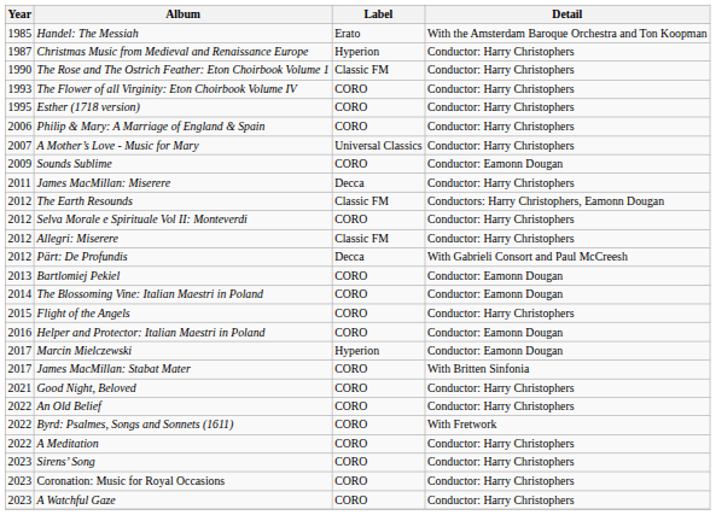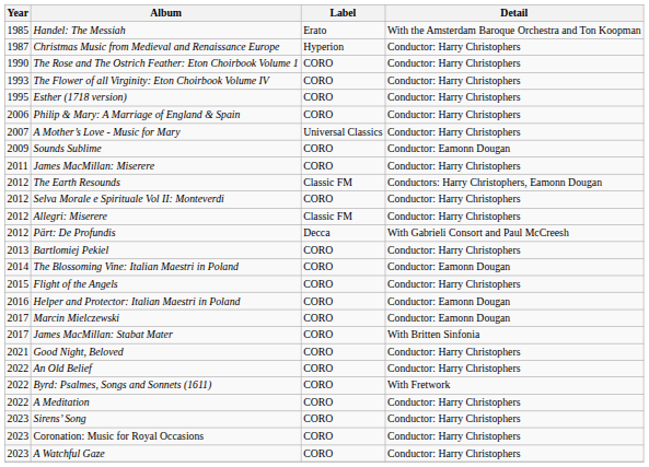The Rose and The Ostrich Feather: Eton Choirbook Volume 1 | Label: Classic FM -> CORO
James MacMillan: Miserere | Label: Decca -> CORO
Bartlomiej Pekiel | Detail: Conductor: Eamonn Dougan -> Conductor: Harry Christophers
Marcin Mielczewski | Label: Hyperion -> CORO
